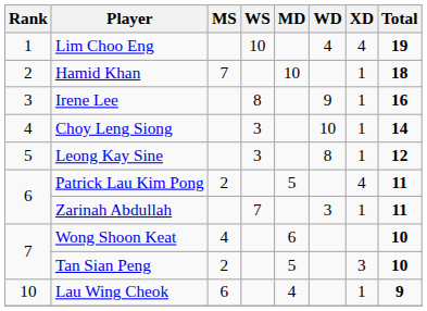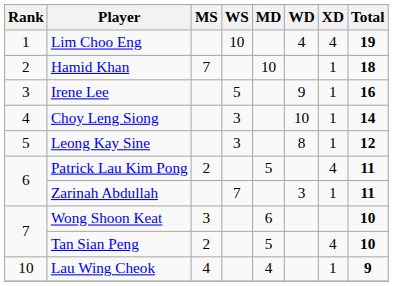Irene Lee | WS: 8 -> 5
Wong Shoon Keat | MS: 4 -> 3
Tan Sian Peng | XD: 3 -> 4
Lau Wing Cheok | MS: 6 -> 4
